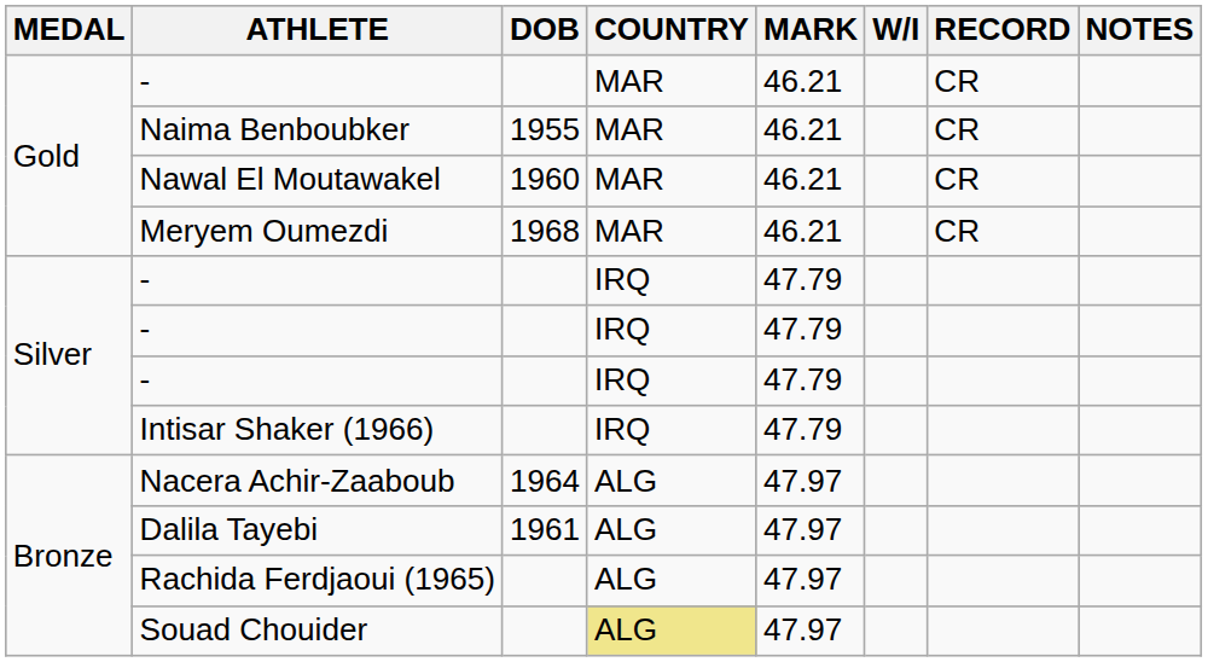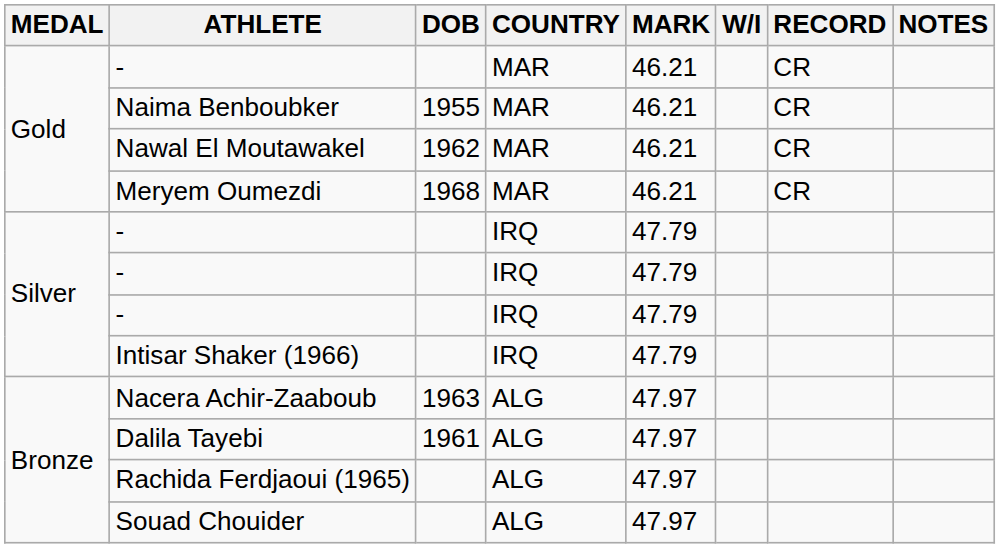Nawal El Moutawakel | DOB: 1960 -> 1962
Nacera Achir-Zaaboub | DOB: 1964 -> 1963
Souad Chouider | COUNTRY: khaki background -> no background
